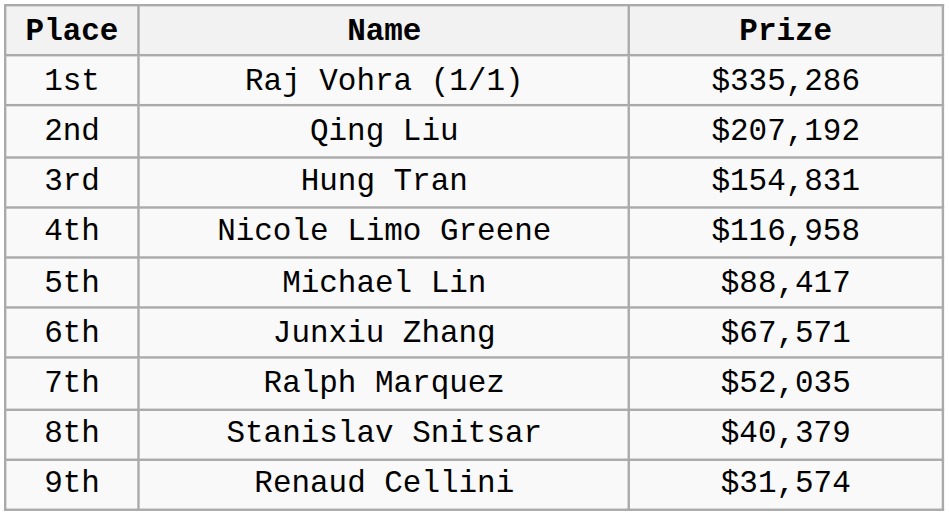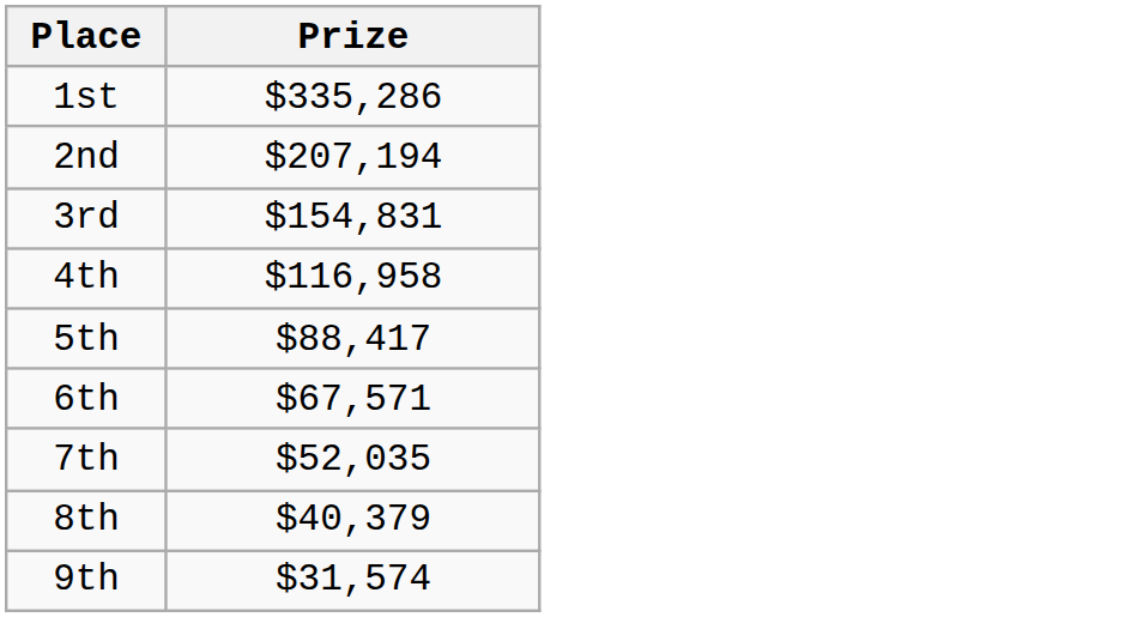- column: Name | Raj Vohra (1/1) | Qing Liu | Hung Tran | Nicole Limo Greene | Michael Lin | Junxiu Zhang | Ralph Marquez | Stanislav Snitsar | Renaud Cellini
2nd | Prize: $207,192 -> $207,194
